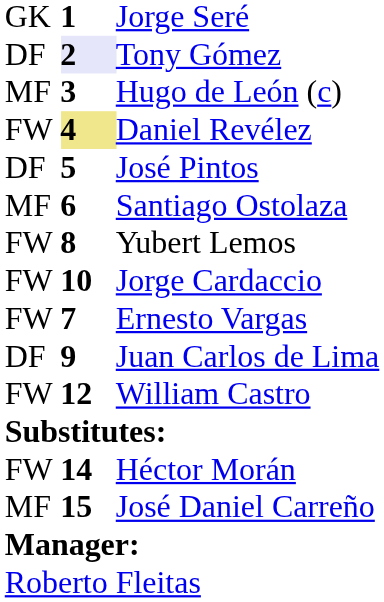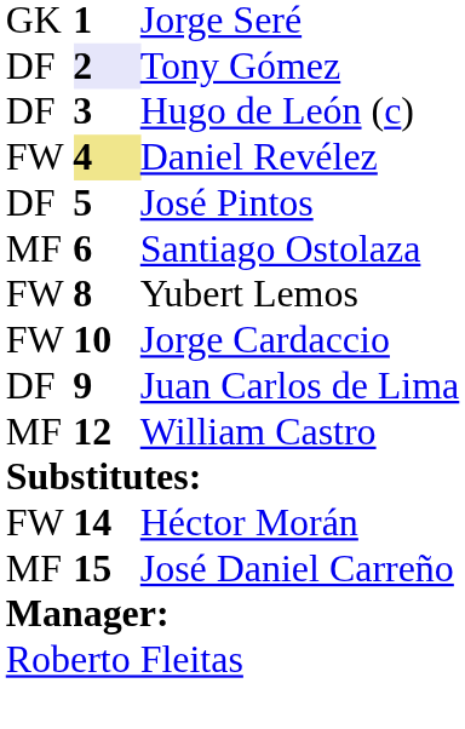Hugo de León (c) | column 1: MF -> DF
- row: FW | 7 | Ernesto Vargas
William Castro | column 1: FW -> MF
